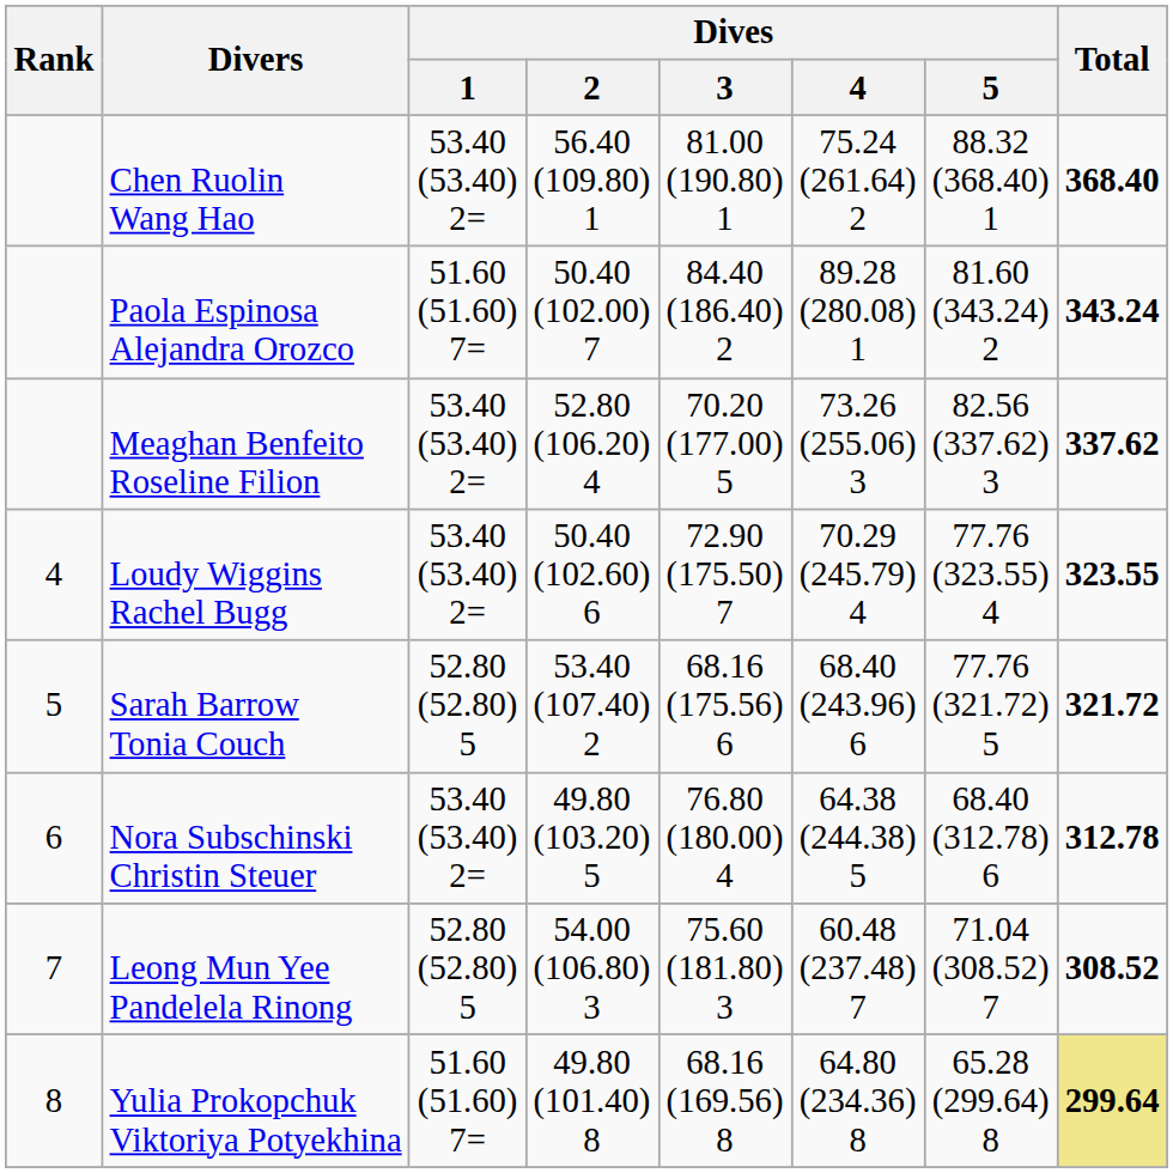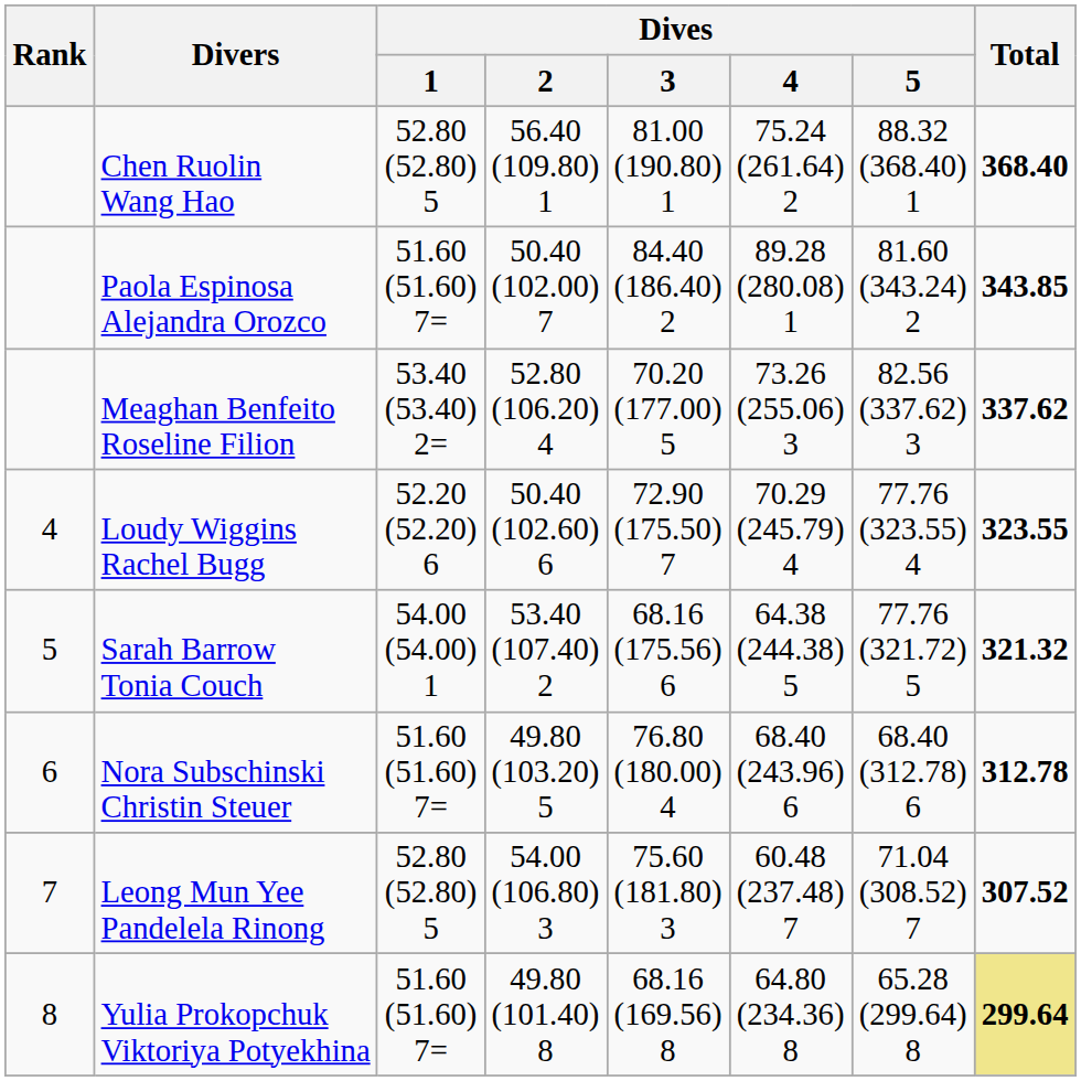Chen Ruolin Wang Hao | Dives / 1: 53.40 (53.40) 2= -> 52.80 (52.80) 5
Paola Espinosa Alejandra Orozco | Total: 343.24 -> 343.85
Loudy Wiggins Rachel Bugg | Dives / 1: 53.40 (53.40) 2= -> 52.20 (52.20) 6
Sarah Barrow Tonia Couch | Dives / 1: 52.80 (52.80) 5 -> 54.00 (54.00) 1
Sarah Barrow Tonia Couch | Dives / 4: 68.40 (243.96) 6 -> 64.38 (244.38) 5
Sarah Barrow Tonia Couch | Total: 321.72 -> 321.32
Nora Subschinski Christin Steuer | Dives / 1: 53.40 (53.40) 2= -> 51.60 (51.60) 7=
Nora Subschinski Christin Steuer | Dives / 4: 64.38 (244.38) 5 -> 68.40 (243.96) 6
Leong Mun Yee Pandelela Rinong | Total: 308.52 -> 307.52
